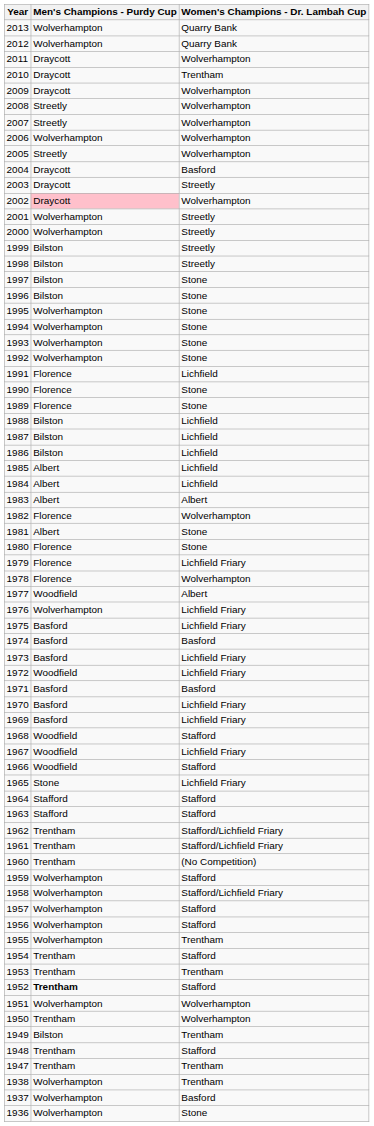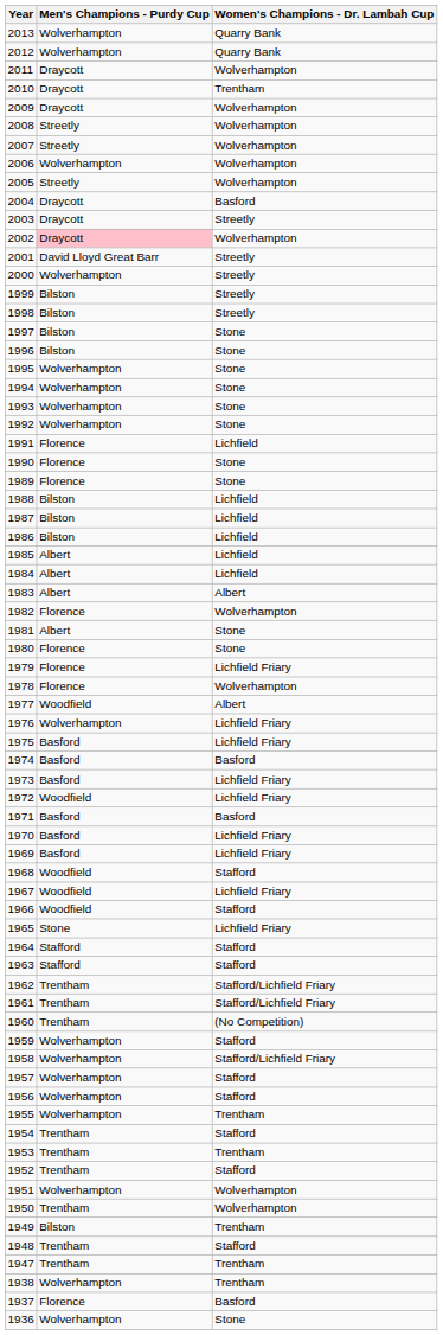2001 | Men's Champions - Purdy Cup: Wolverhampton -> David Lloyd Great Barr
1952 | Men's Champions - Purdy Cup: bold -> normal
1937 | Men's Champions - Purdy Cup: Wolverhampton -> Florence
